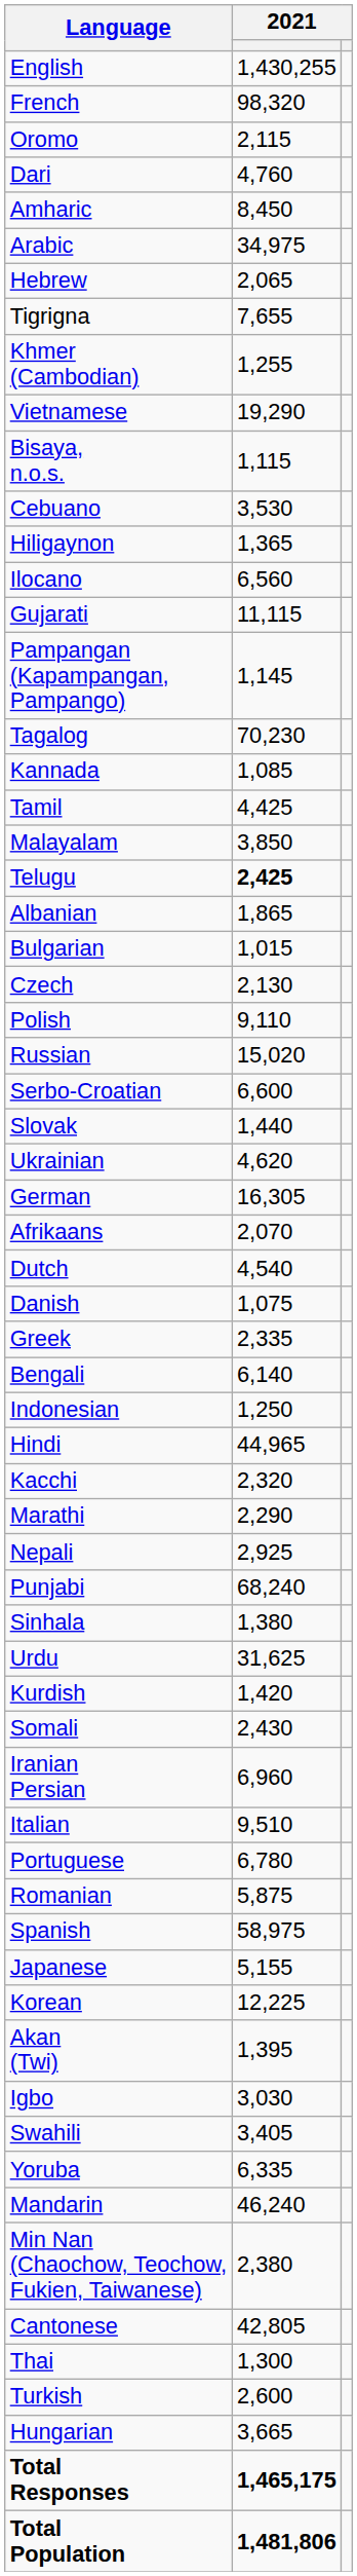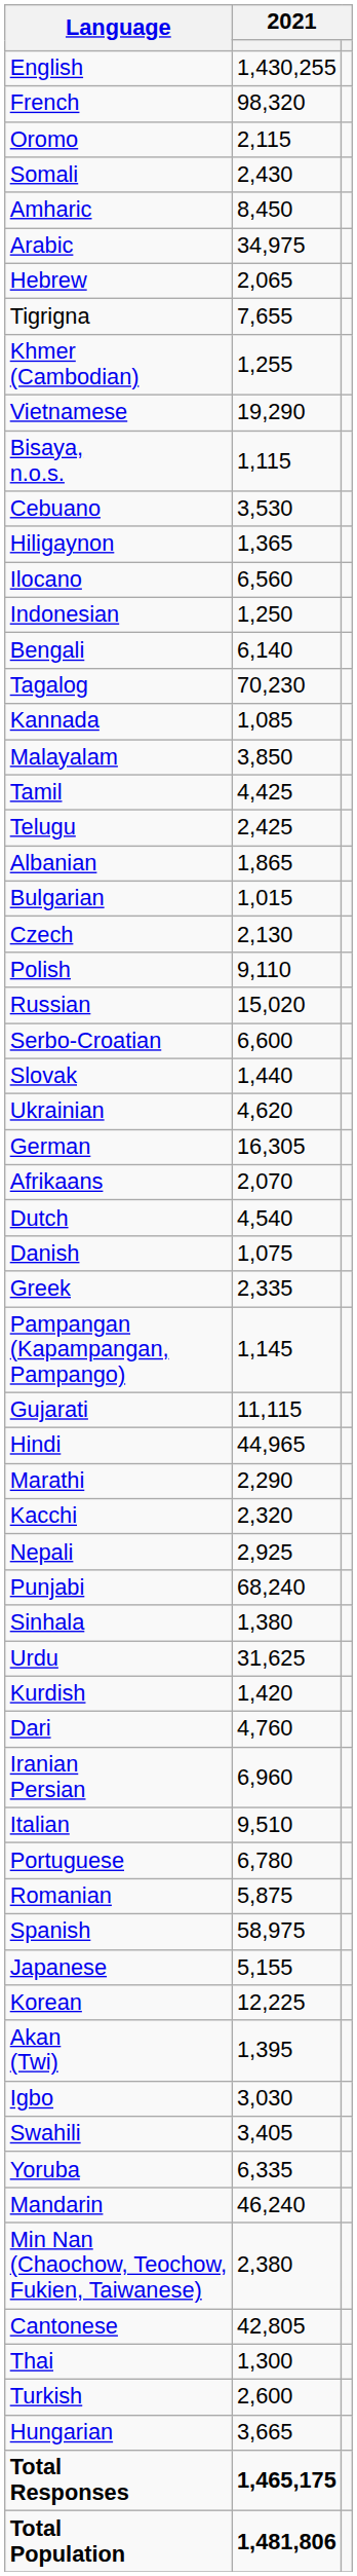rows swapped: Somali <-> Dari
rows swapped: Indonesian <-> Gujarati
rows swapped: Pampangan (Kapampangan, Pampango) <-> Bengali
rows swapped: Malayalam <-> Tamil
Telugu | column 2: bold -> normal
rows swapped: Kacchi <-> Marathi
